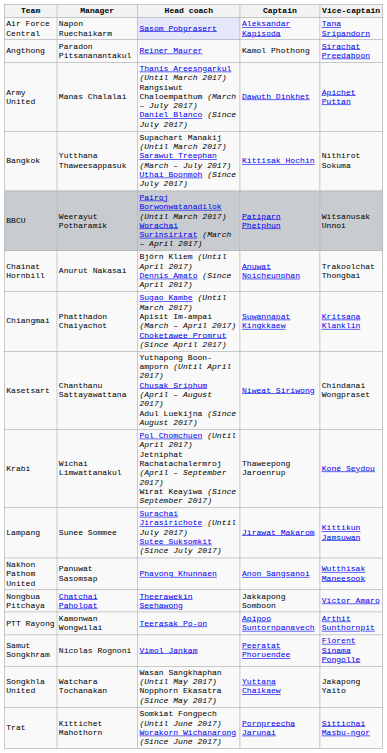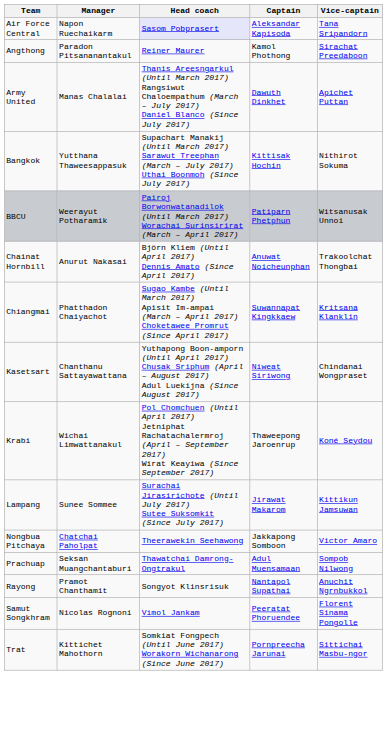- row: Nakhon Pathom United | Panuwat Sasomsap | Phayong Khunnaen | Anon Sangsanoi | Wutthisak Maneesook
+ row: Prachuap | Seksan Muangchantaburi | Thawatchai Damrong-Ongtrakul | Adul Muensamaan | Sompob Nilwong
- row: PTT Rayong | Kamonwan Wongwilai | Teerasak Po-on | Apipoo Suntornpanavech | Arthit Sunthornpit
+ row: Rayong | Pramot Chanthamit | Songyot Klinsrisuk | Nantapol Supathai | Anuchit Ngrnbukkol
- row: Songkhla United | Watchara Tochanakan | Wasan Sangkhaphan (Until May 2017) Nopphorn Ekasatra (Since May 2017) | Yuttana Chaikaew | Jakapong Yaito
